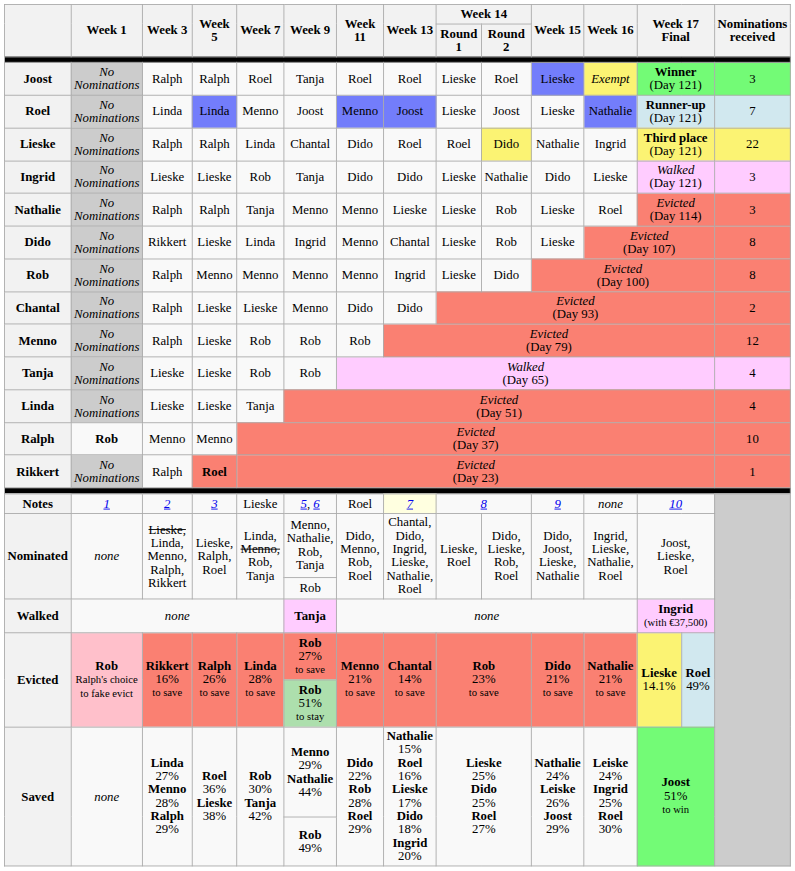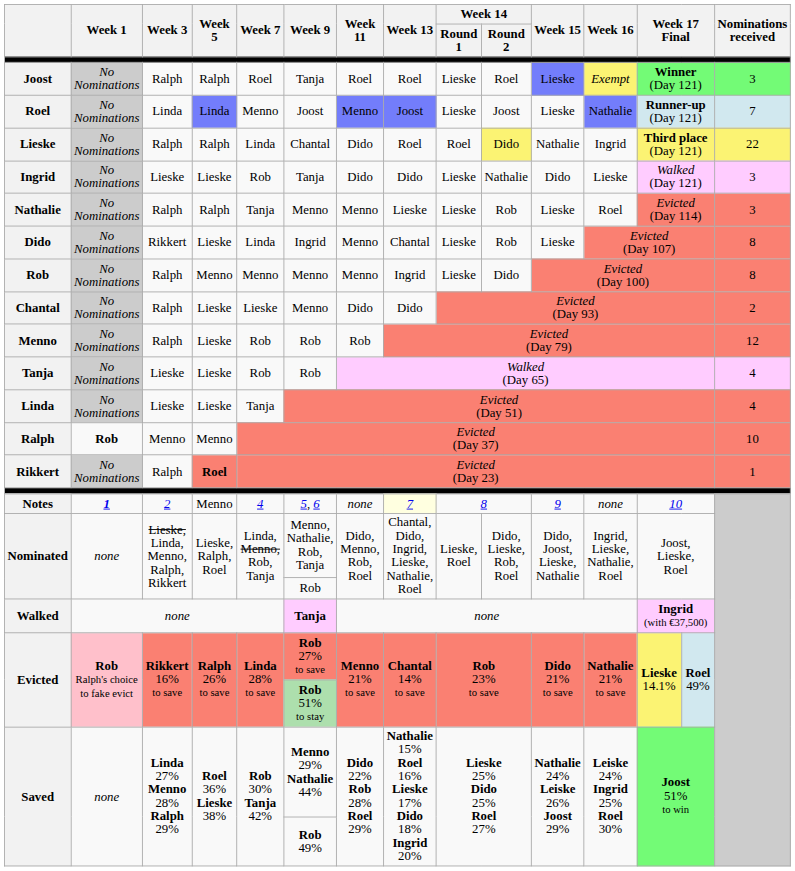Notes | Week 1: normal -> bold
Notes | Week 5: 3 -> Menno
Notes | Week 7: Lieske -> 4
Notes | Week 11: Roel -> none
